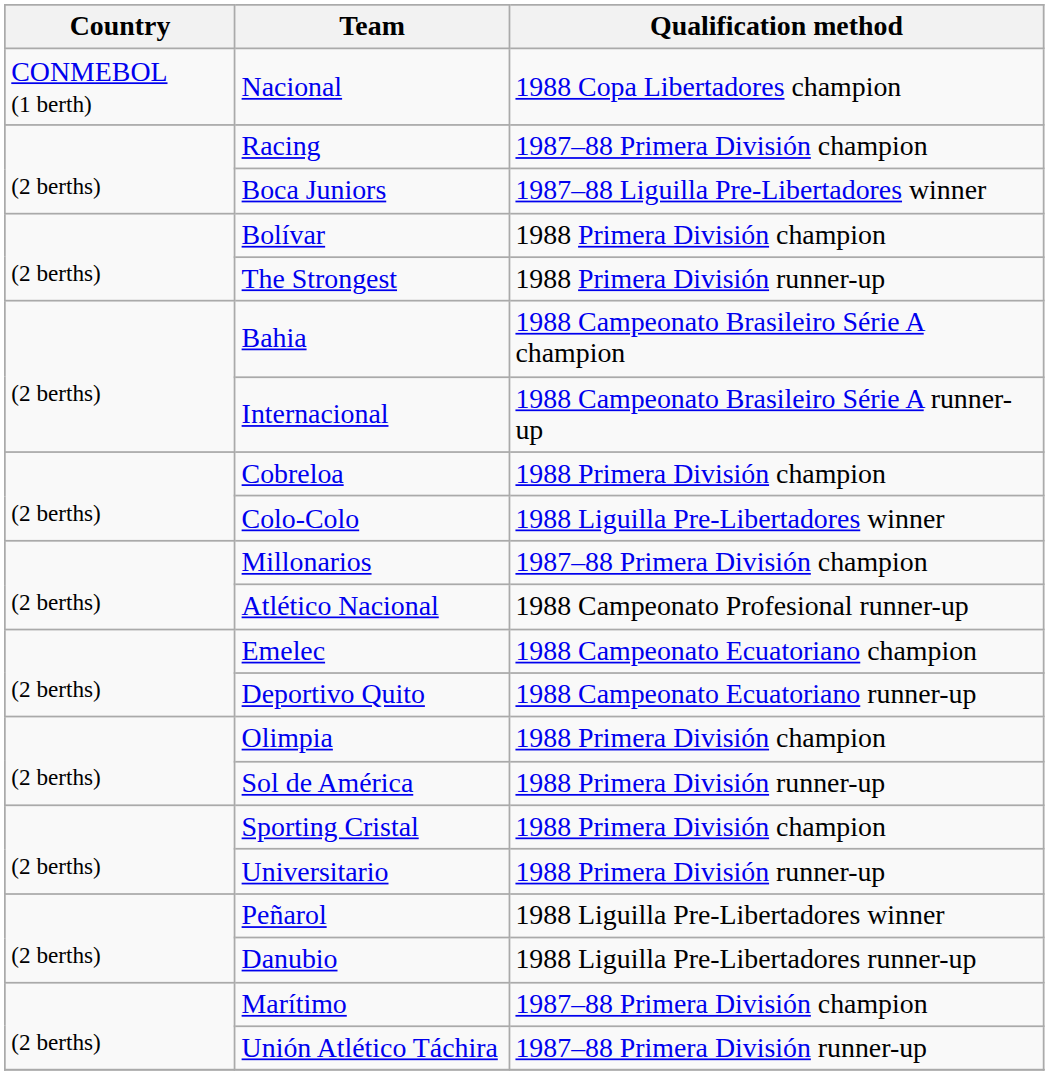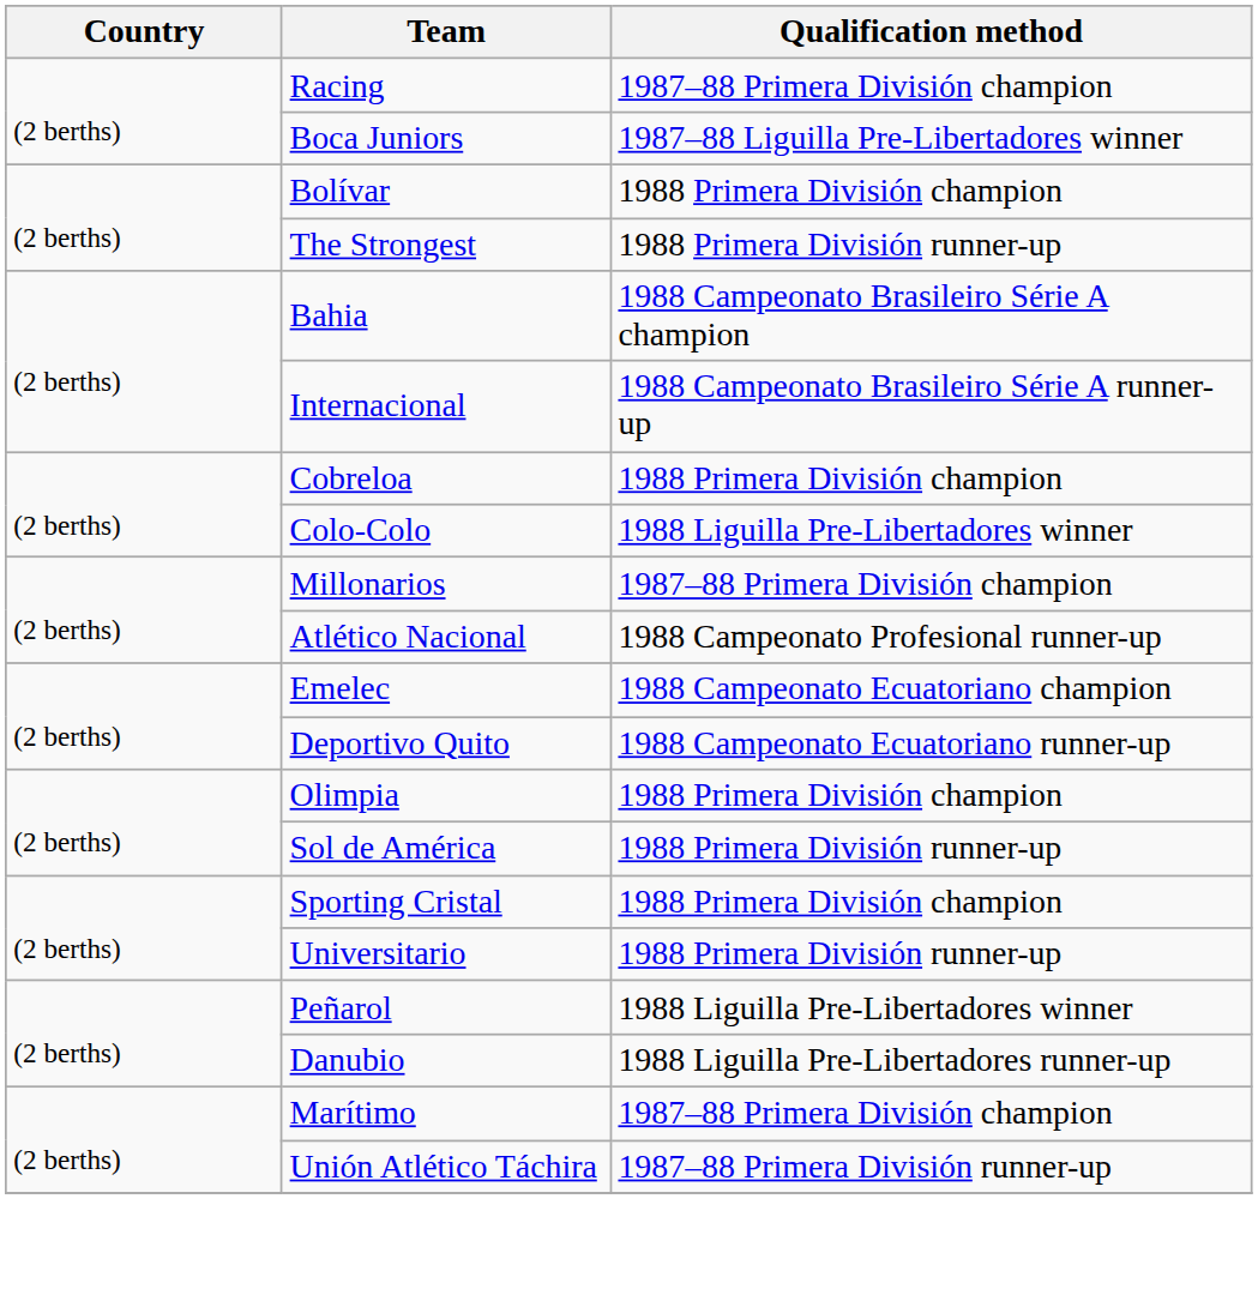- row: CONMEBOL (1 berth) | Nacional | 1988 Copa Libertadores champion
